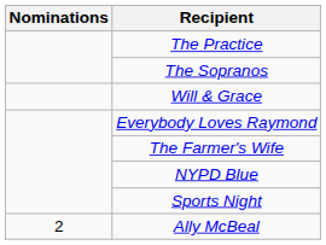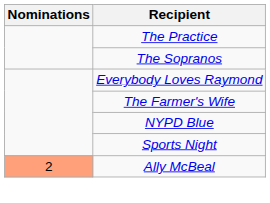- row: Will & Grace
Ally McBeal | Nominations: no background -> lightsalmon background
